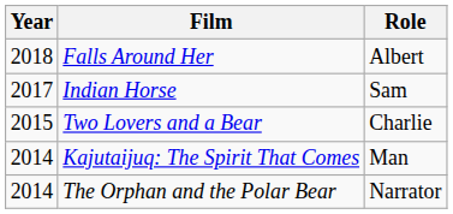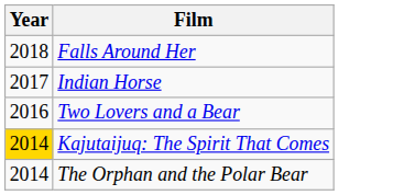- column: Role | Albert | Sam | Charlie | Man | Narrator
Two Lovers and a Bear | Year: 2015 -> 2016
Kajutaijuq: The Spirit That Comes | Year: no background -> gold background
